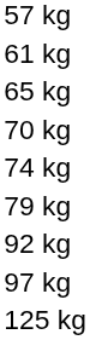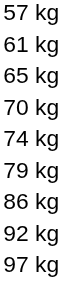+ row: 86 kg
- row: 125 kg
